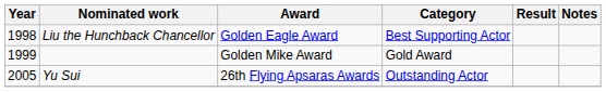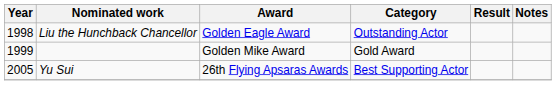Liu the Hunchback Chancellor | Category: Best Supporting Actor -> Outstanding Actor
Yu Sui | Category: Outstanding Actor -> Best Supporting Actor
